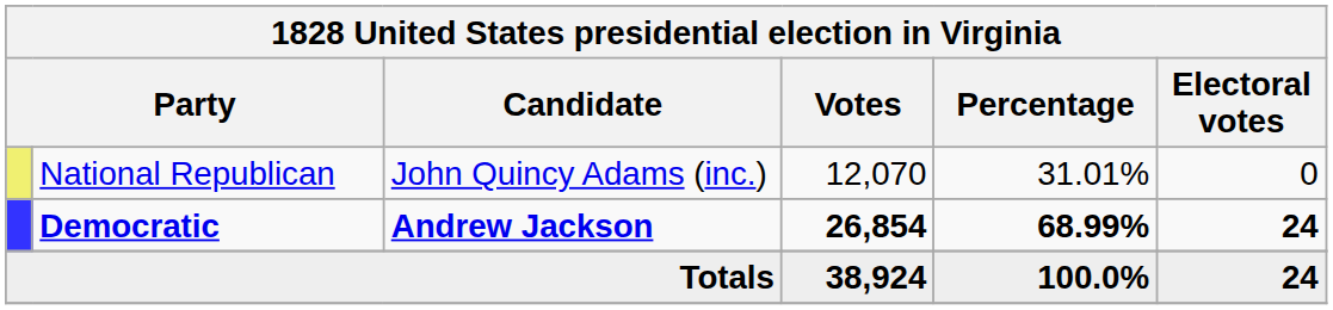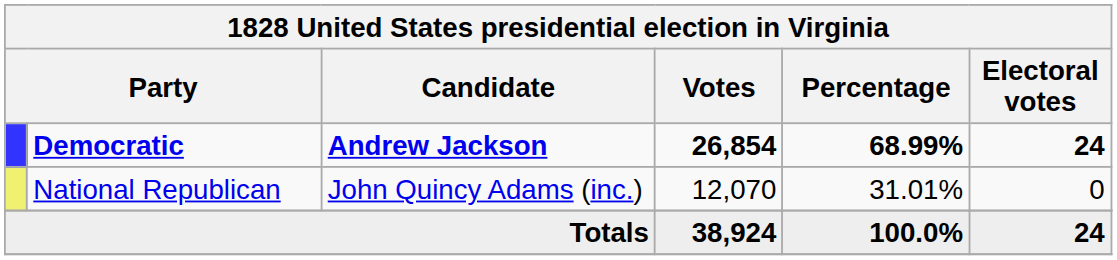rows swapped: Democratic <-> National Republican
